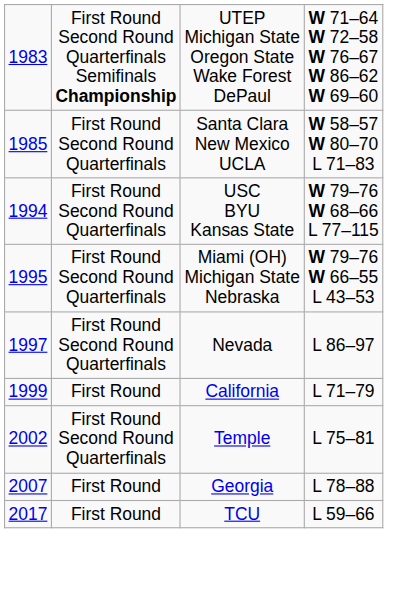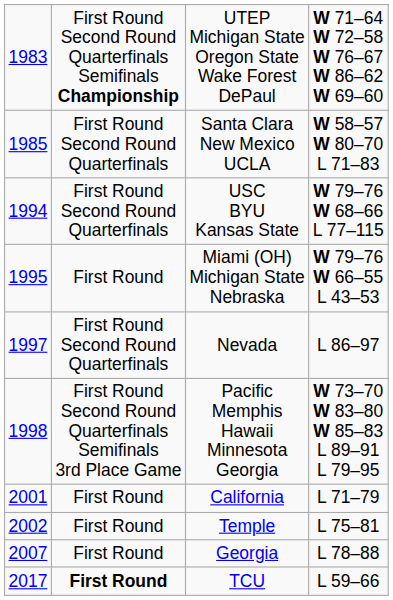Miami (OH) Michigan State Nebraska | column 2: First Round Second Round Quarterfinals -> First Round
+ row: 1998 | First Round Second Round Quarterfinals Semifinals 3rd Place Game | Pacific Memphis Hawaii Minnesota Georgia | W 73–70 W 83–80 W 85–83 L 89–91 L 79–95
California | column 1: 1999 -> 2001
Temple | column 2: First Round Second Round Quarterfinals -> First Round
TCU | column 2: normal -> bold
